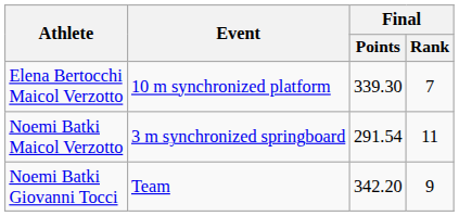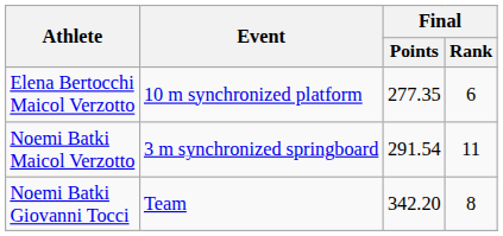Elena Bertocchi Maicol Verzotto | Final / Points: 339.30 -> 277.35
Elena Bertocchi Maicol Verzotto | Final / Rank: 7 -> 6
Noemi Batki Giovanni Tocci | Final / Rank: 9 -> 8
